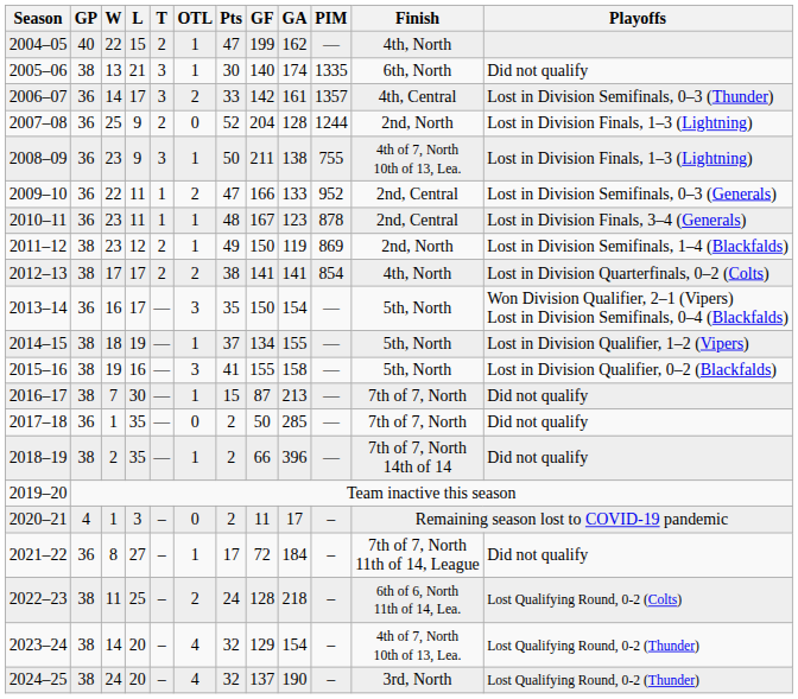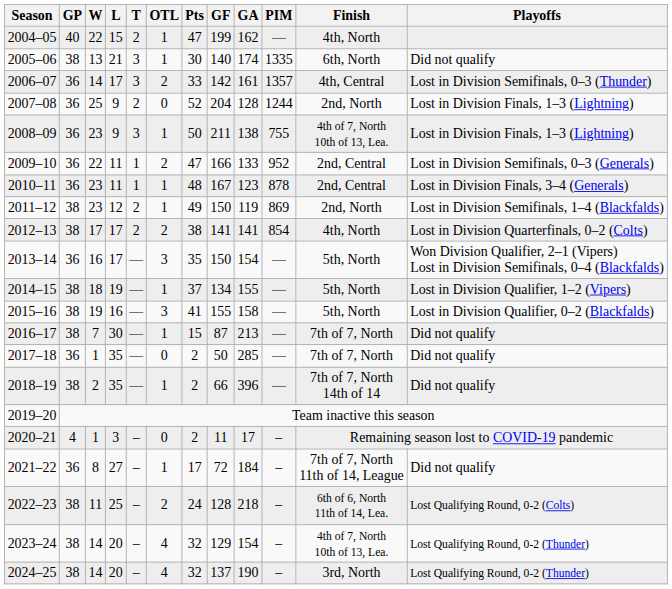2024–25 | W: 24 -> 14
